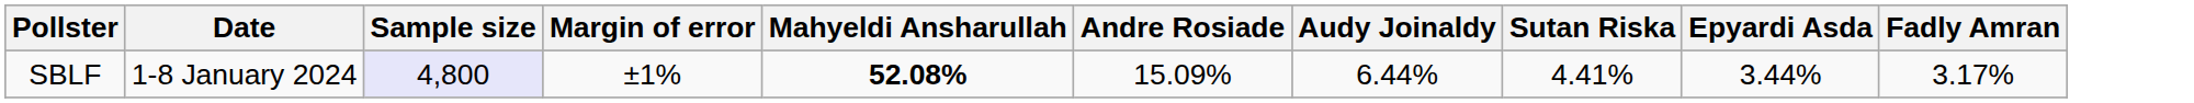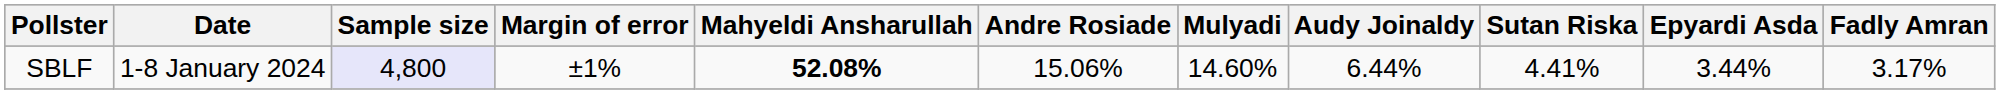+ column: Mulyadi | 14.60%
SBLF | Andre Rosiade: 15.09% -> 15.06%
